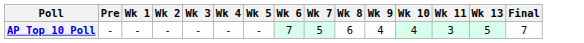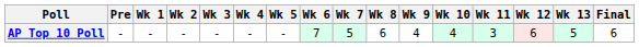+ column: Wk 12 | 6
AP Top 10 Poll | Final: 7 -> 6
